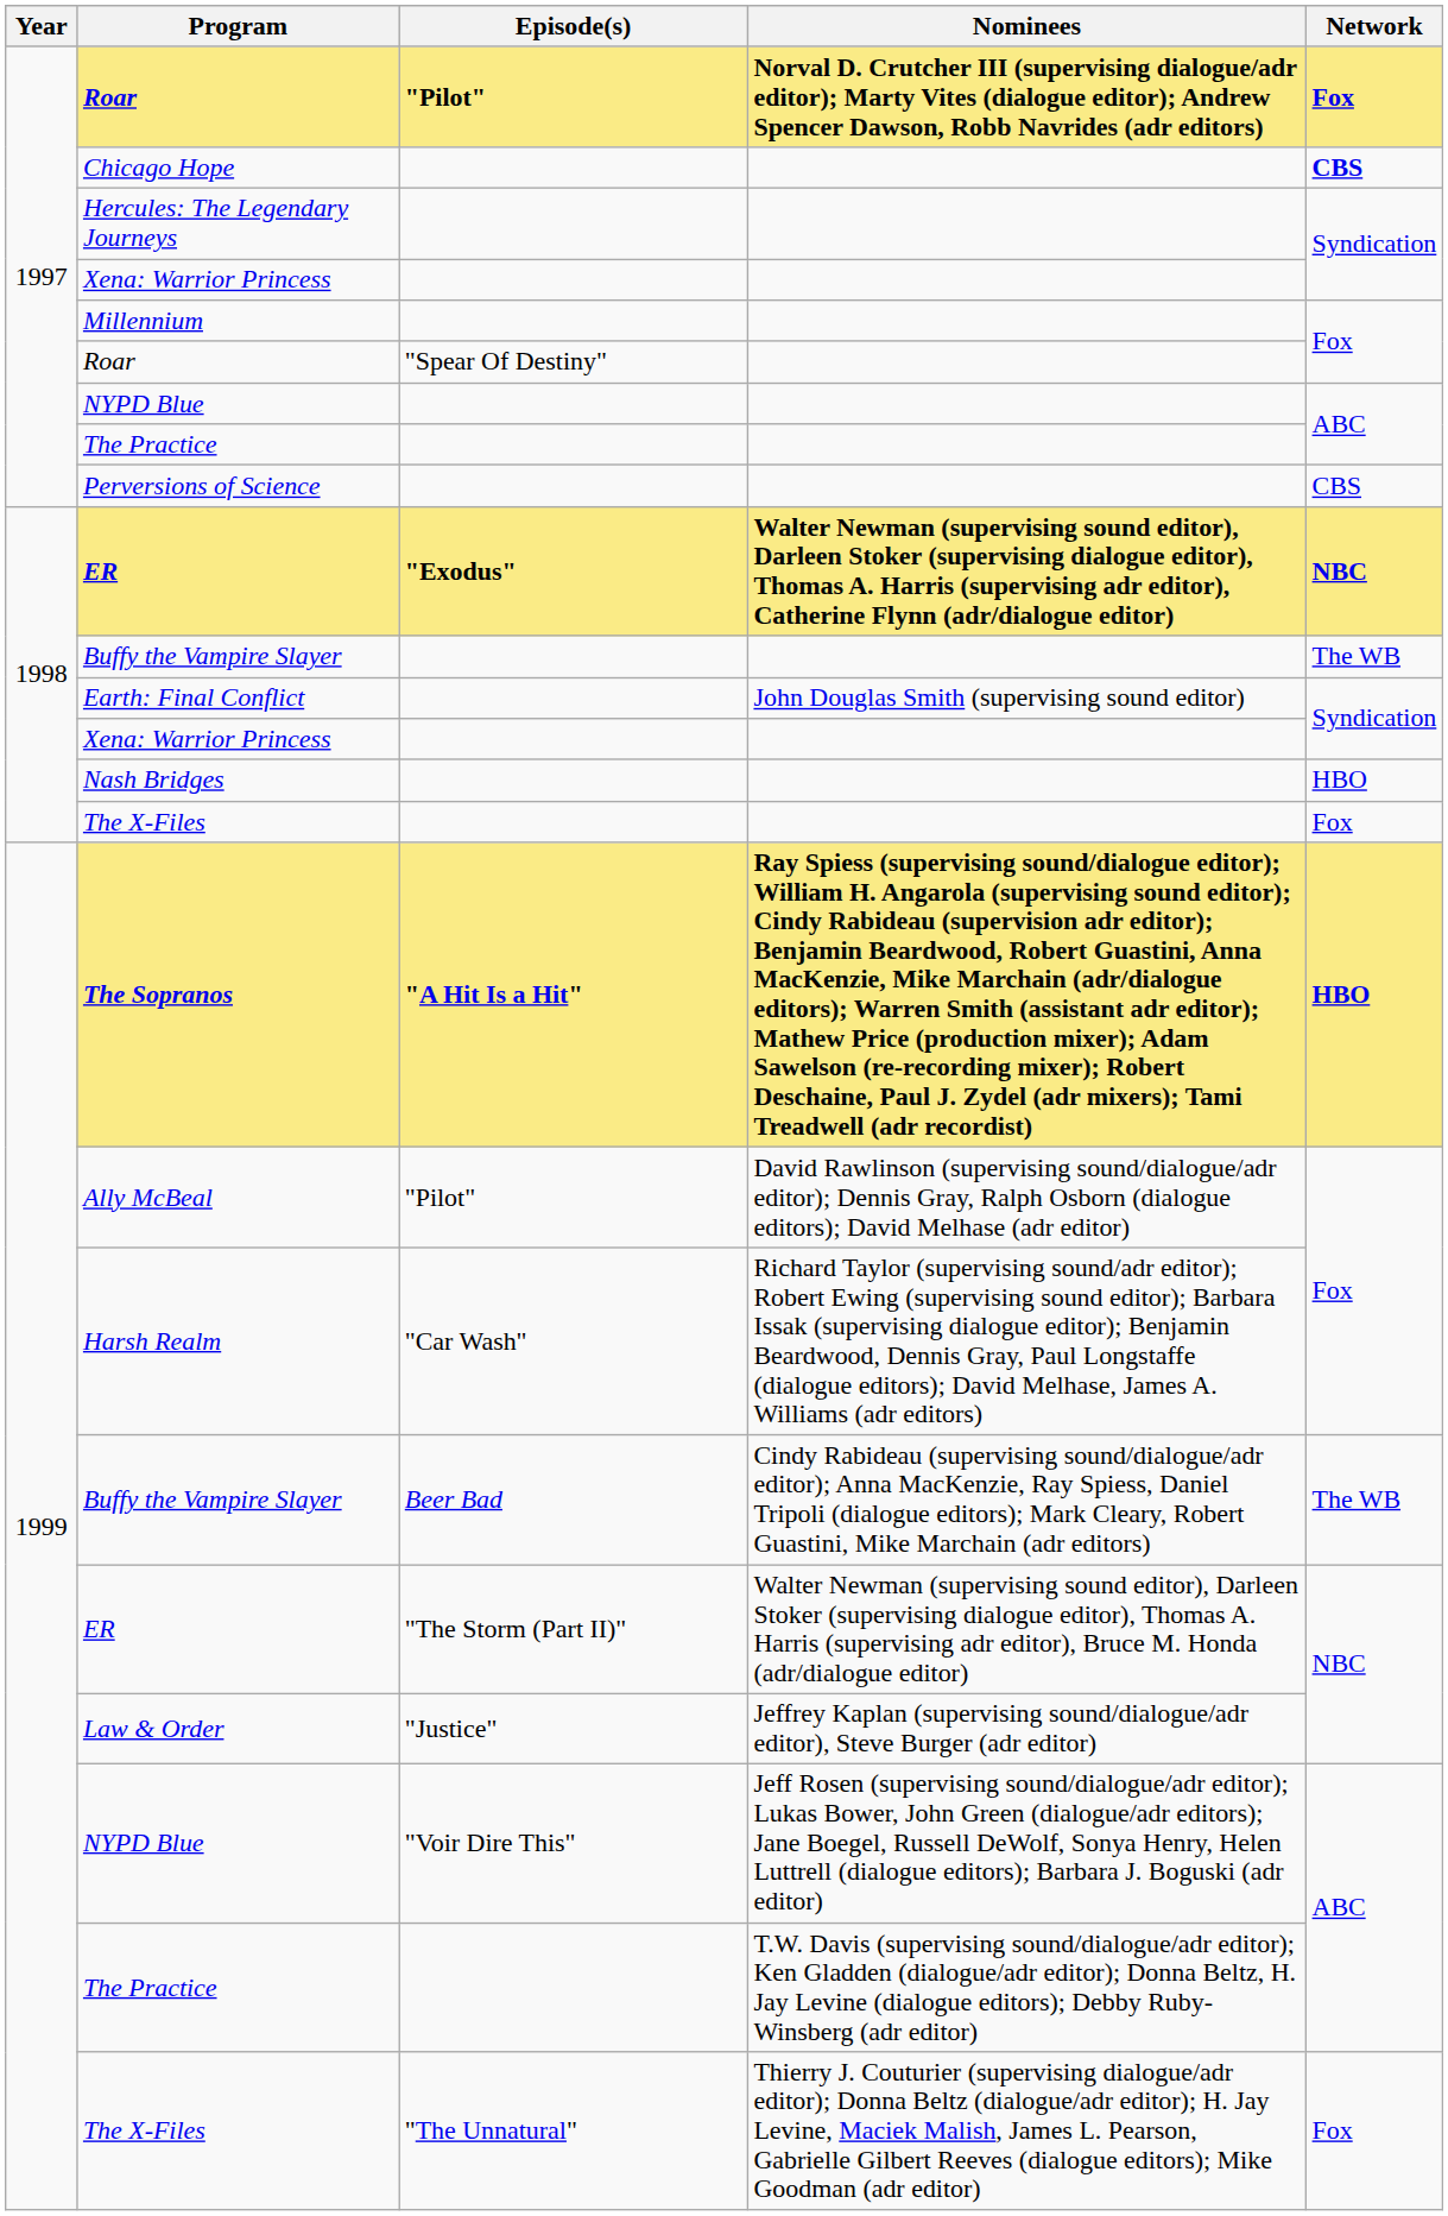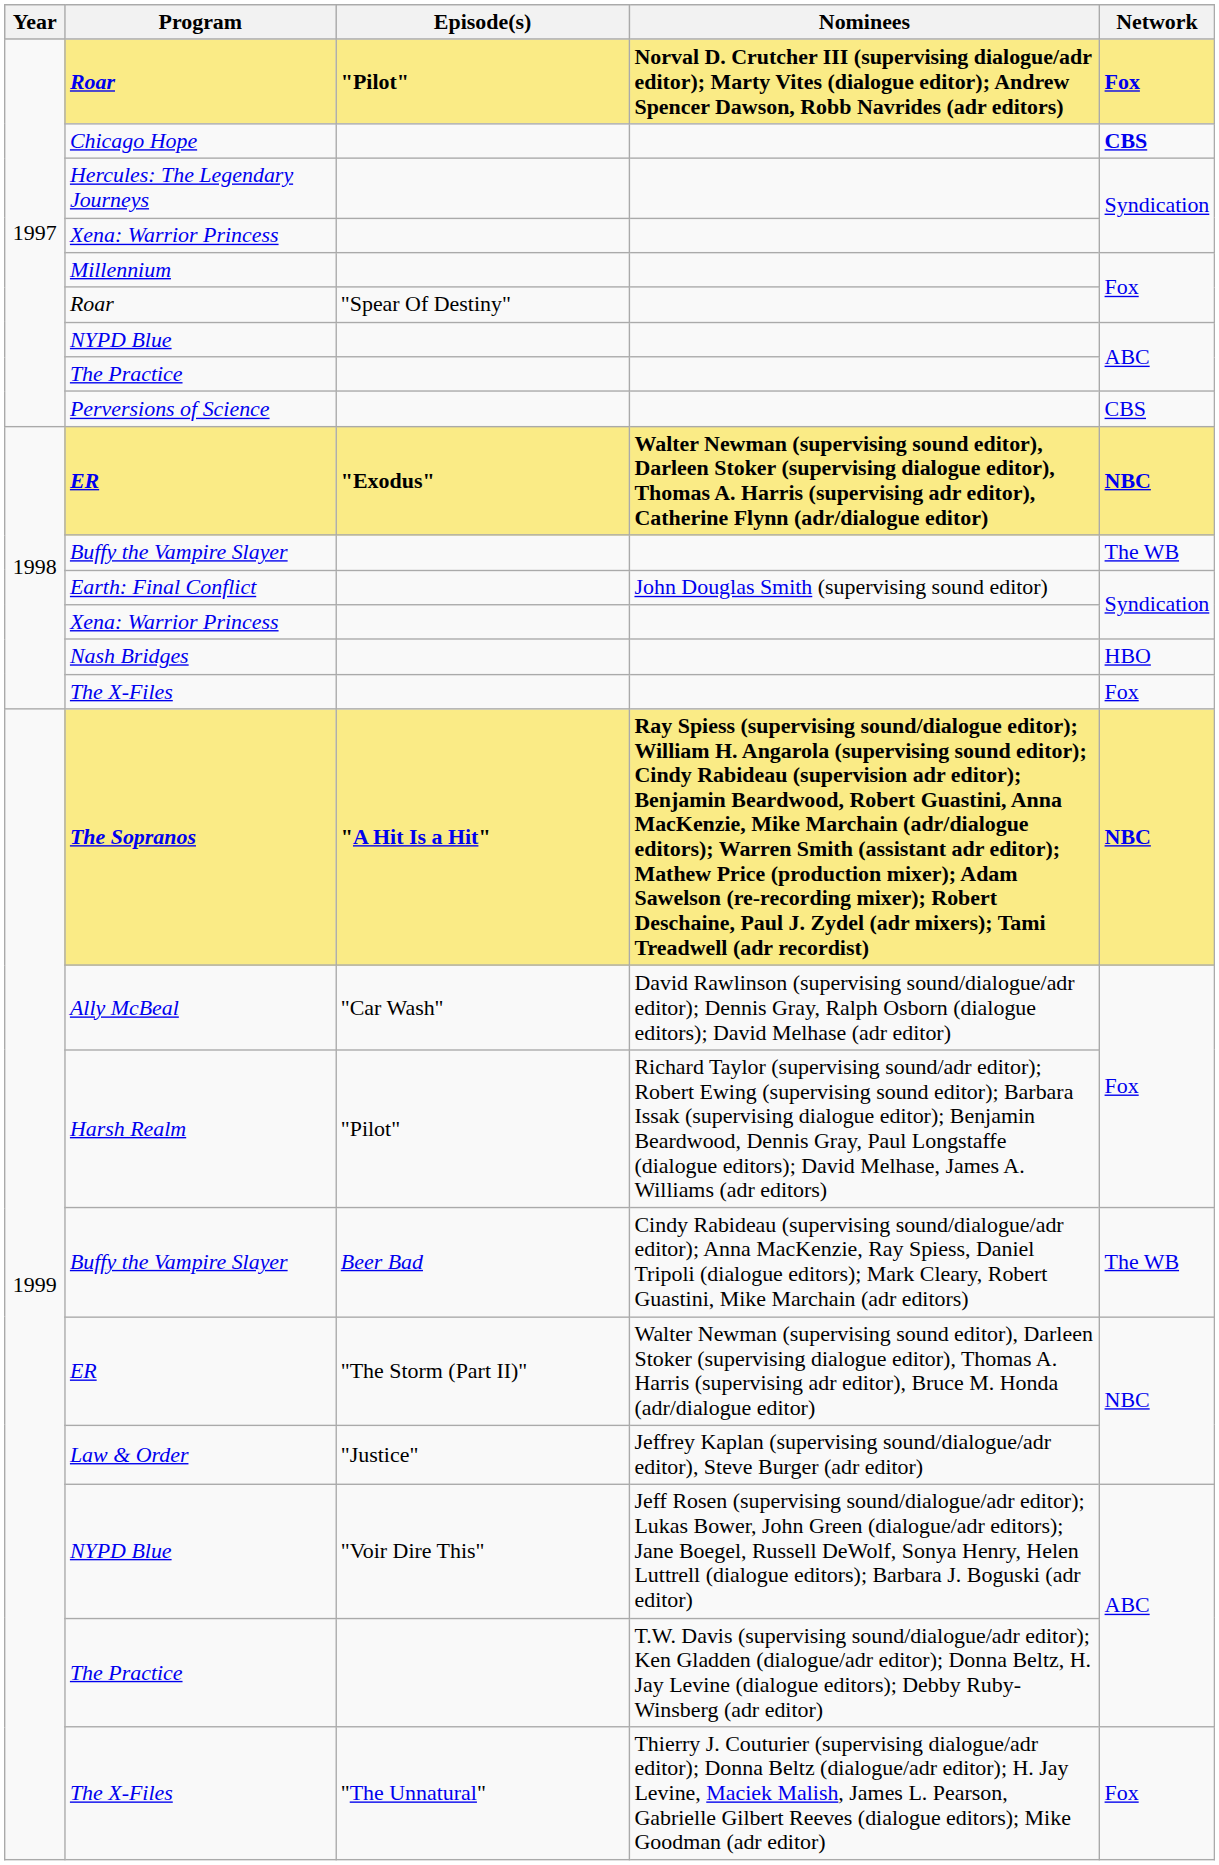The Sopranos | Network: HBO -> NBC
Ally McBeal | Episode(s): "Pilot" -> "Car Wash"
Harsh Realm | Episode(s): "Car Wash" -> "Pilot"
